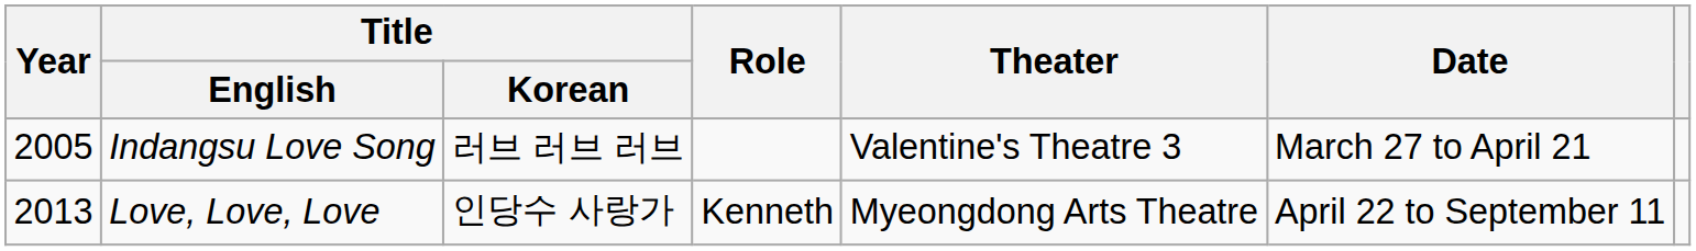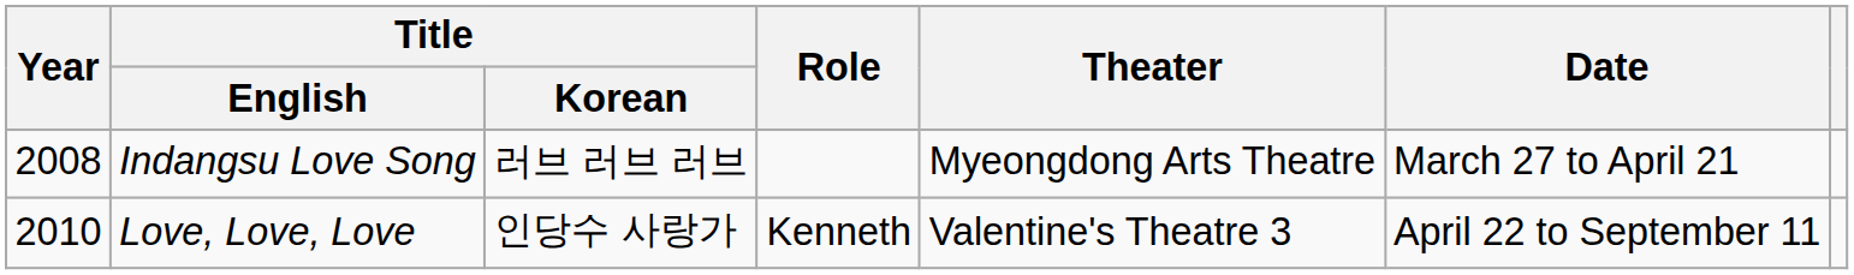Indangsu Love Song | Year: 2005 -> 2008
Indangsu Love Song | Theater: Valentine's Theatre 3 -> Myeongdong Arts Theatre
Love, Love, Love | Year: 2013 -> 2010
Love, Love, Love | Theater: Myeongdong Arts Theatre -> Valentine's Theatre 3
